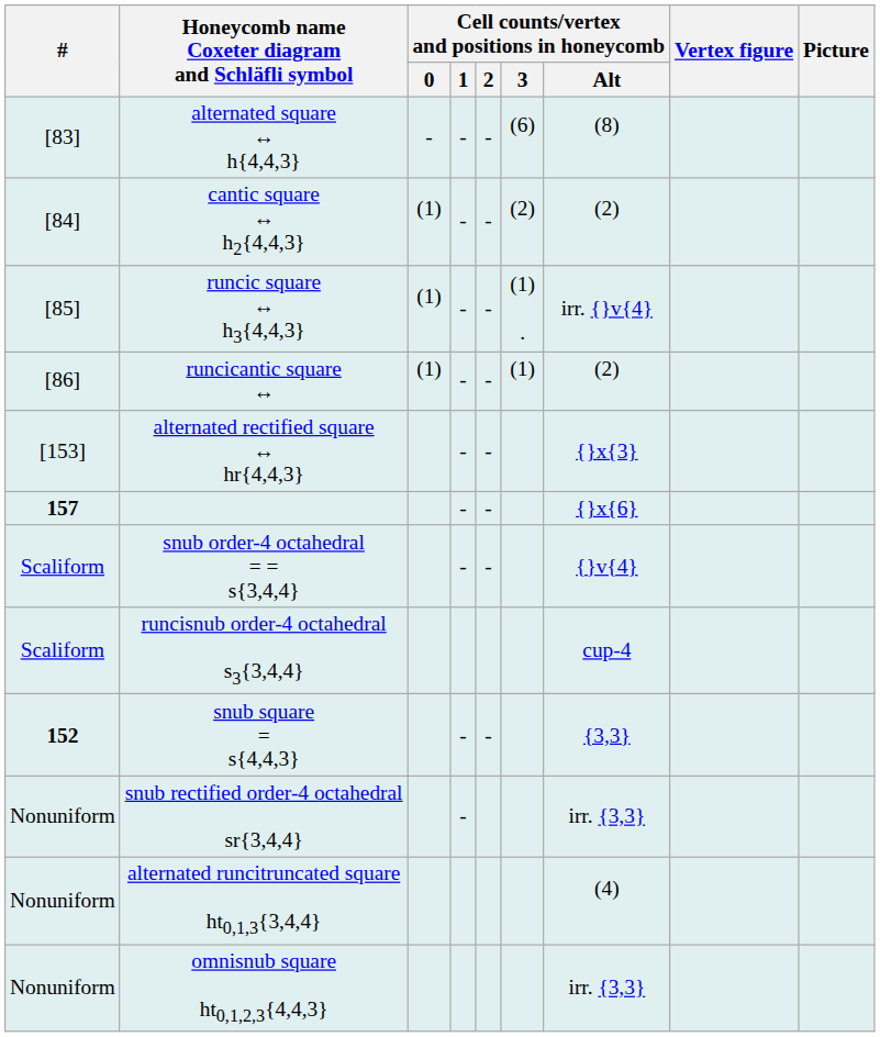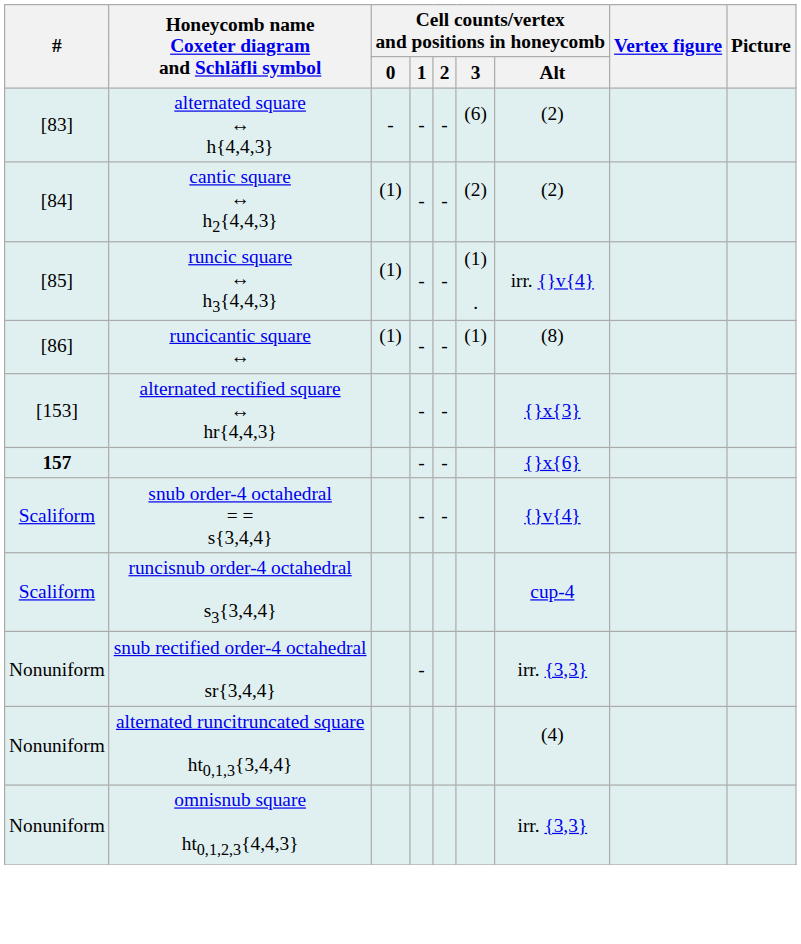alternated square ↔ h{4,4,3} | Cell counts/vertex and positions in honeycomb / Alt: (8) -> (2)
runcicantic square ↔ | Cell counts/vertex and positions in honeycomb / Alt: (2) -> (8)
- row: 152 | snub square = s{4,4,3} | - | - | {3,3}
